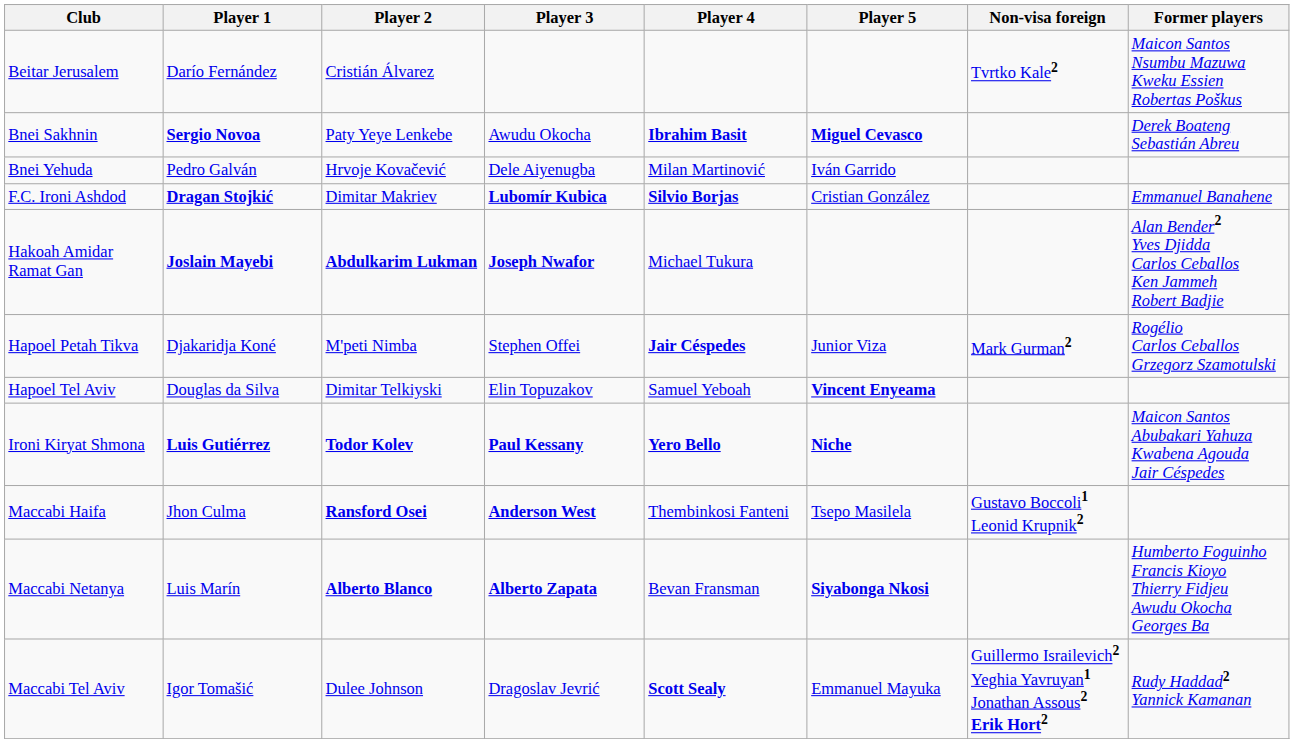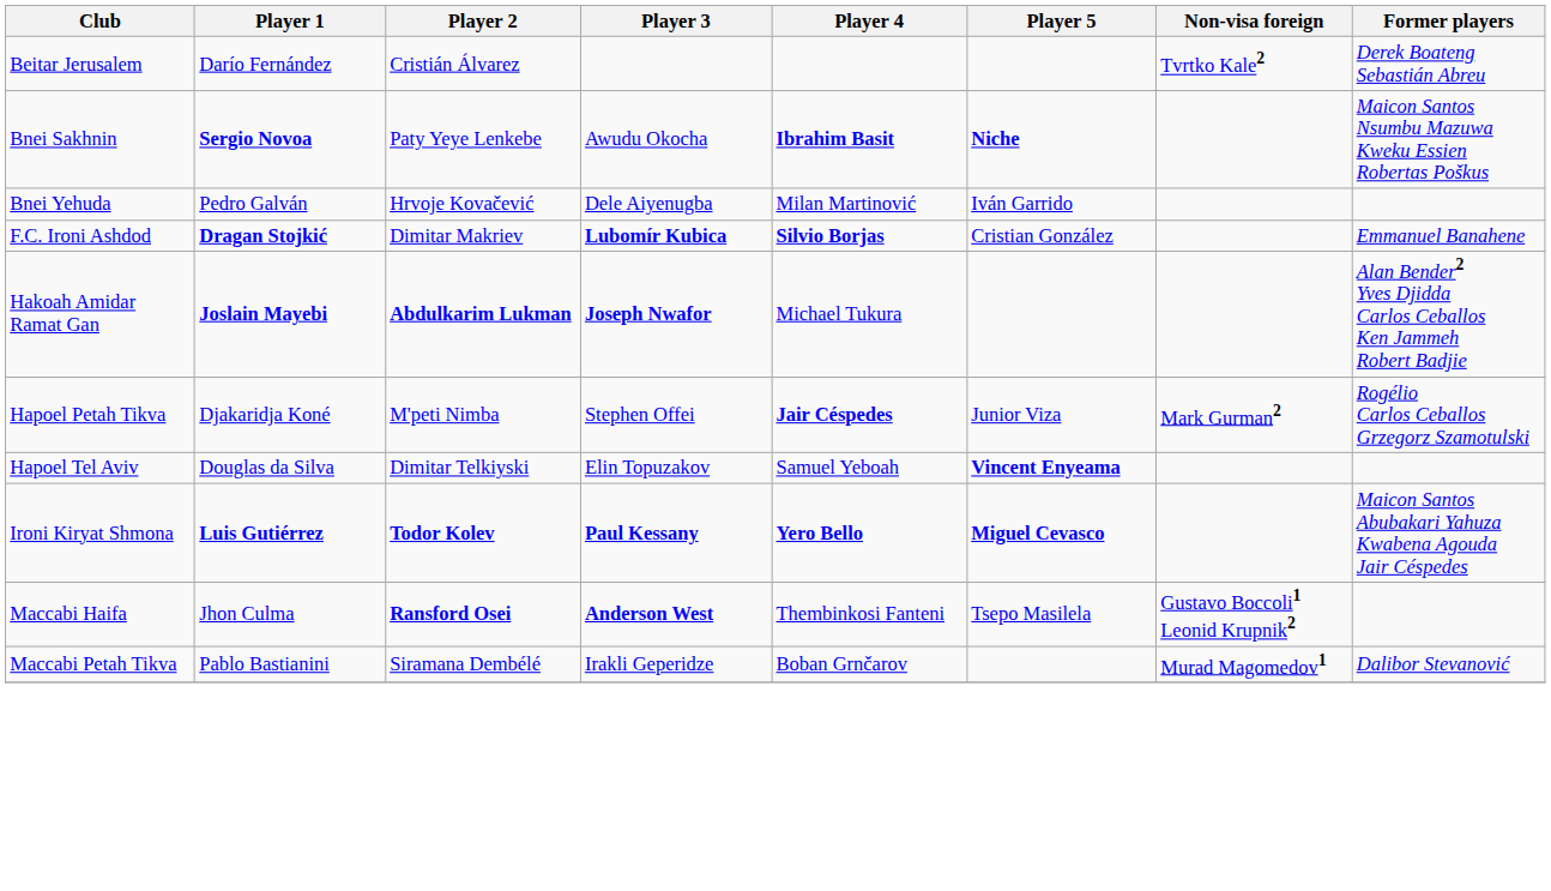Beitar Jerusalem | Former players: Maicon Santos Nsumbu Mazuwa Kweku Essien Robertas Poškus -> Derek Boateng Sebastián Abreu
Bnei Sakhnin | Player 5: Miguel Cevasco -> Niche
Bnei Sakhnin | Former players: Derek Boateng Sebastián Abreu -> Maicon Santos Nsumbu Mazuwa Kweku Essien Robertas Poškus
Ironi Kiryat Shmona | Player 5: Niche -> Miguel Cevasco
- row: Maccabi Netanya | Luis Marín | Alberto Blanco | Alberto Zapata | Bevan Fransman | Siyabonga Nkosi | Humberto Foguinho Francis Kioyo Thierry Fidjeu Awudu Okocha Georges Ba
+ row: Maccabi Petah Tikva | Pablo Bastianini | Siramana Dembélé | Irakli Geperidze | Boban Grnčarov | Murad Magomedov1 | Dalibor Stevanović
- row: Maccabi Tel Aviv | Igor Tomašić | Dulee Johnson | Dragoslav Jevrić | Scott Sealy | Emmanuel Mayuka | Guillermo Israilevich2 Yeghia Yavruyan1 Jonathan Assous2 Erik Hort2 | Rudy Haddad2 Yannick Kamanan
